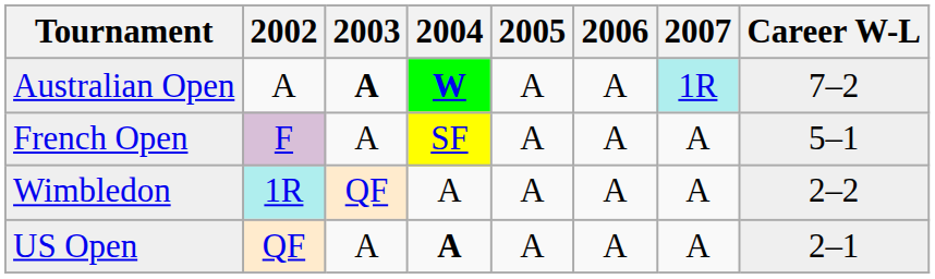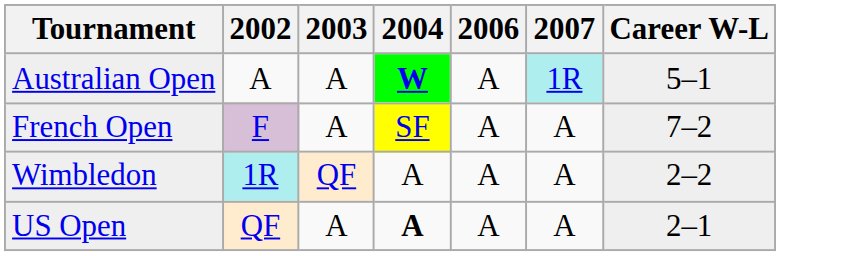- column: 2005 | A | A | A | A
Australian Open | 2003: bold -> normal
Australian Open | Career W-L: 7–2 -> 5–1
French Open | Career W-L: 5–1 -> 7–2
